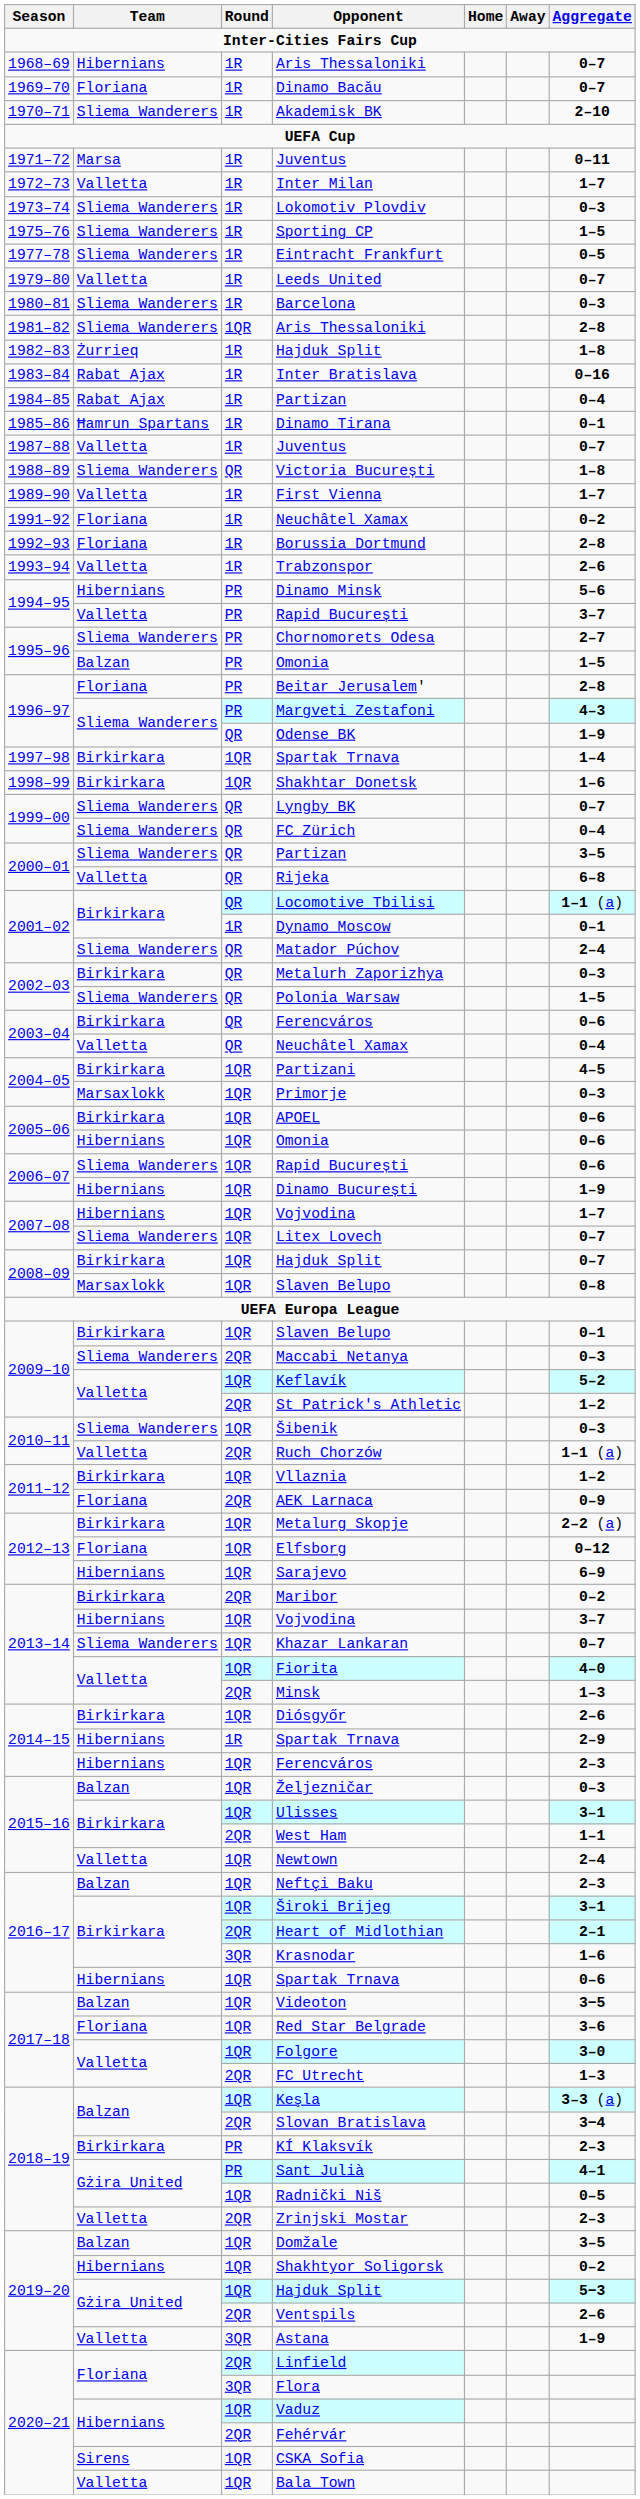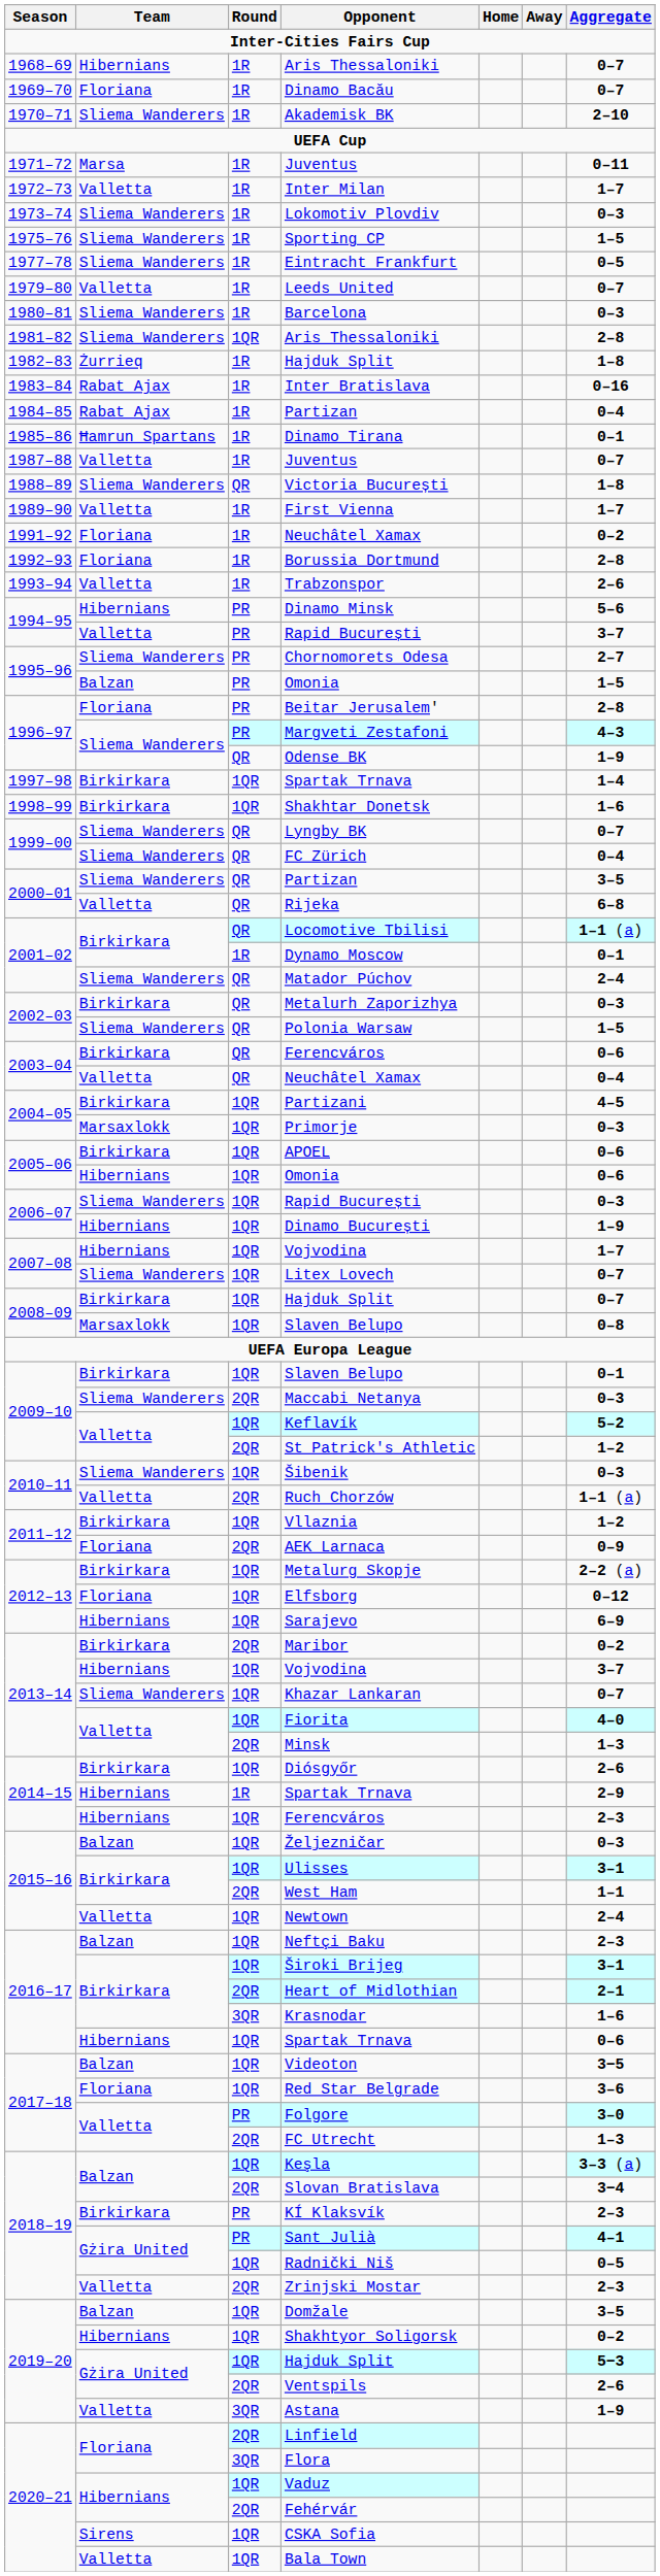2006–07 / Rapid București | Aggregate: 0–6 -> 0–3
Folgore | Round: 1QR -> PR
